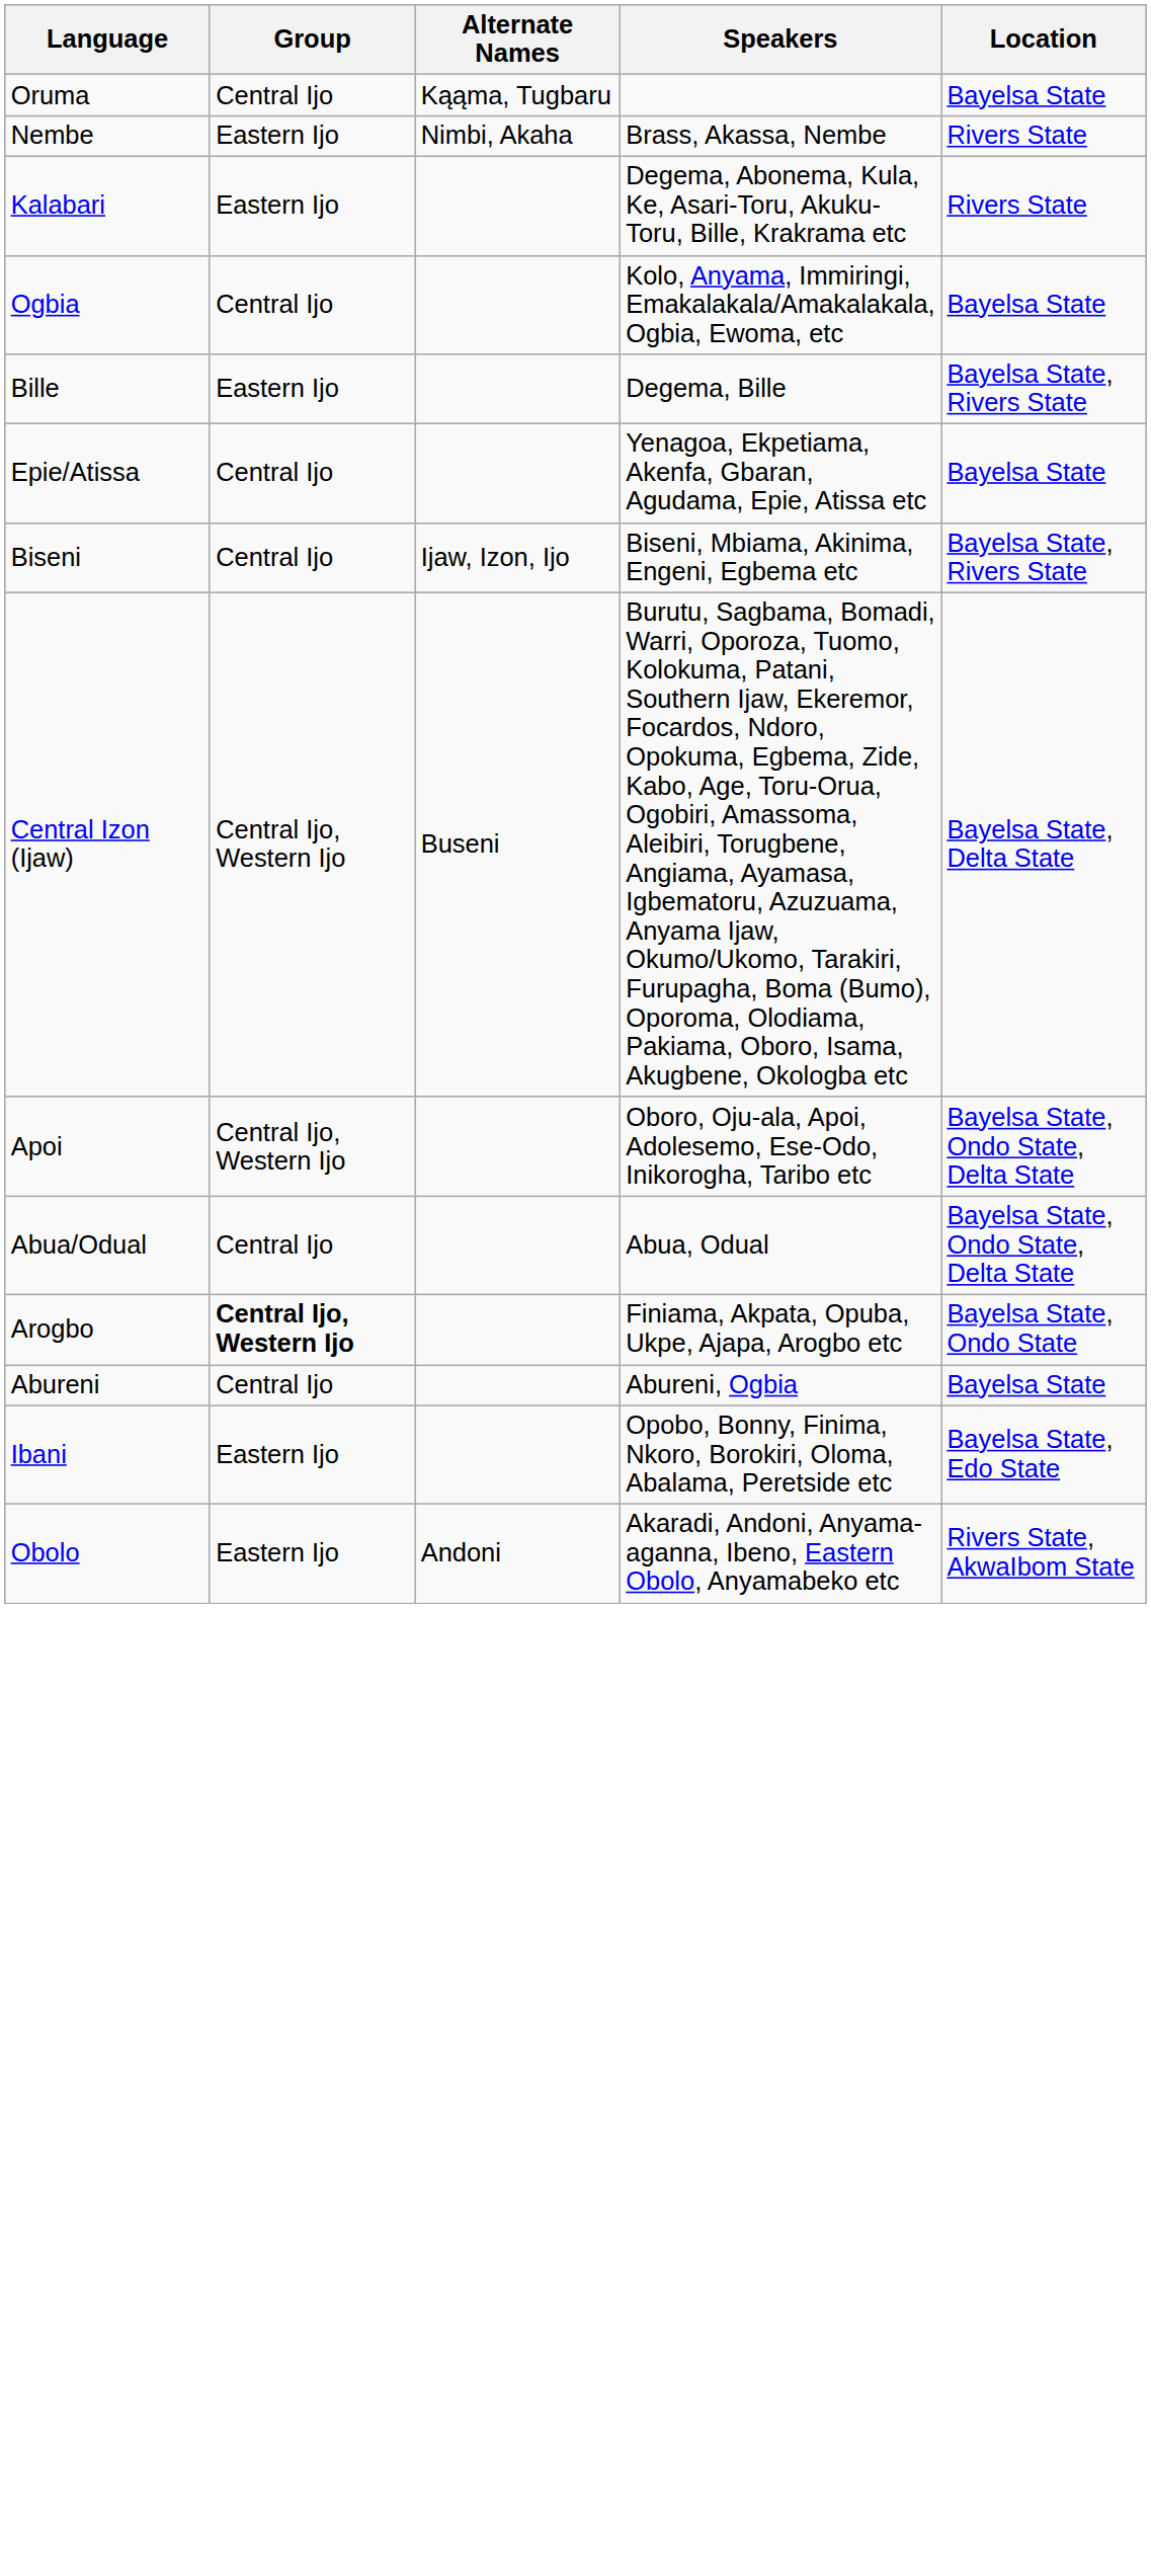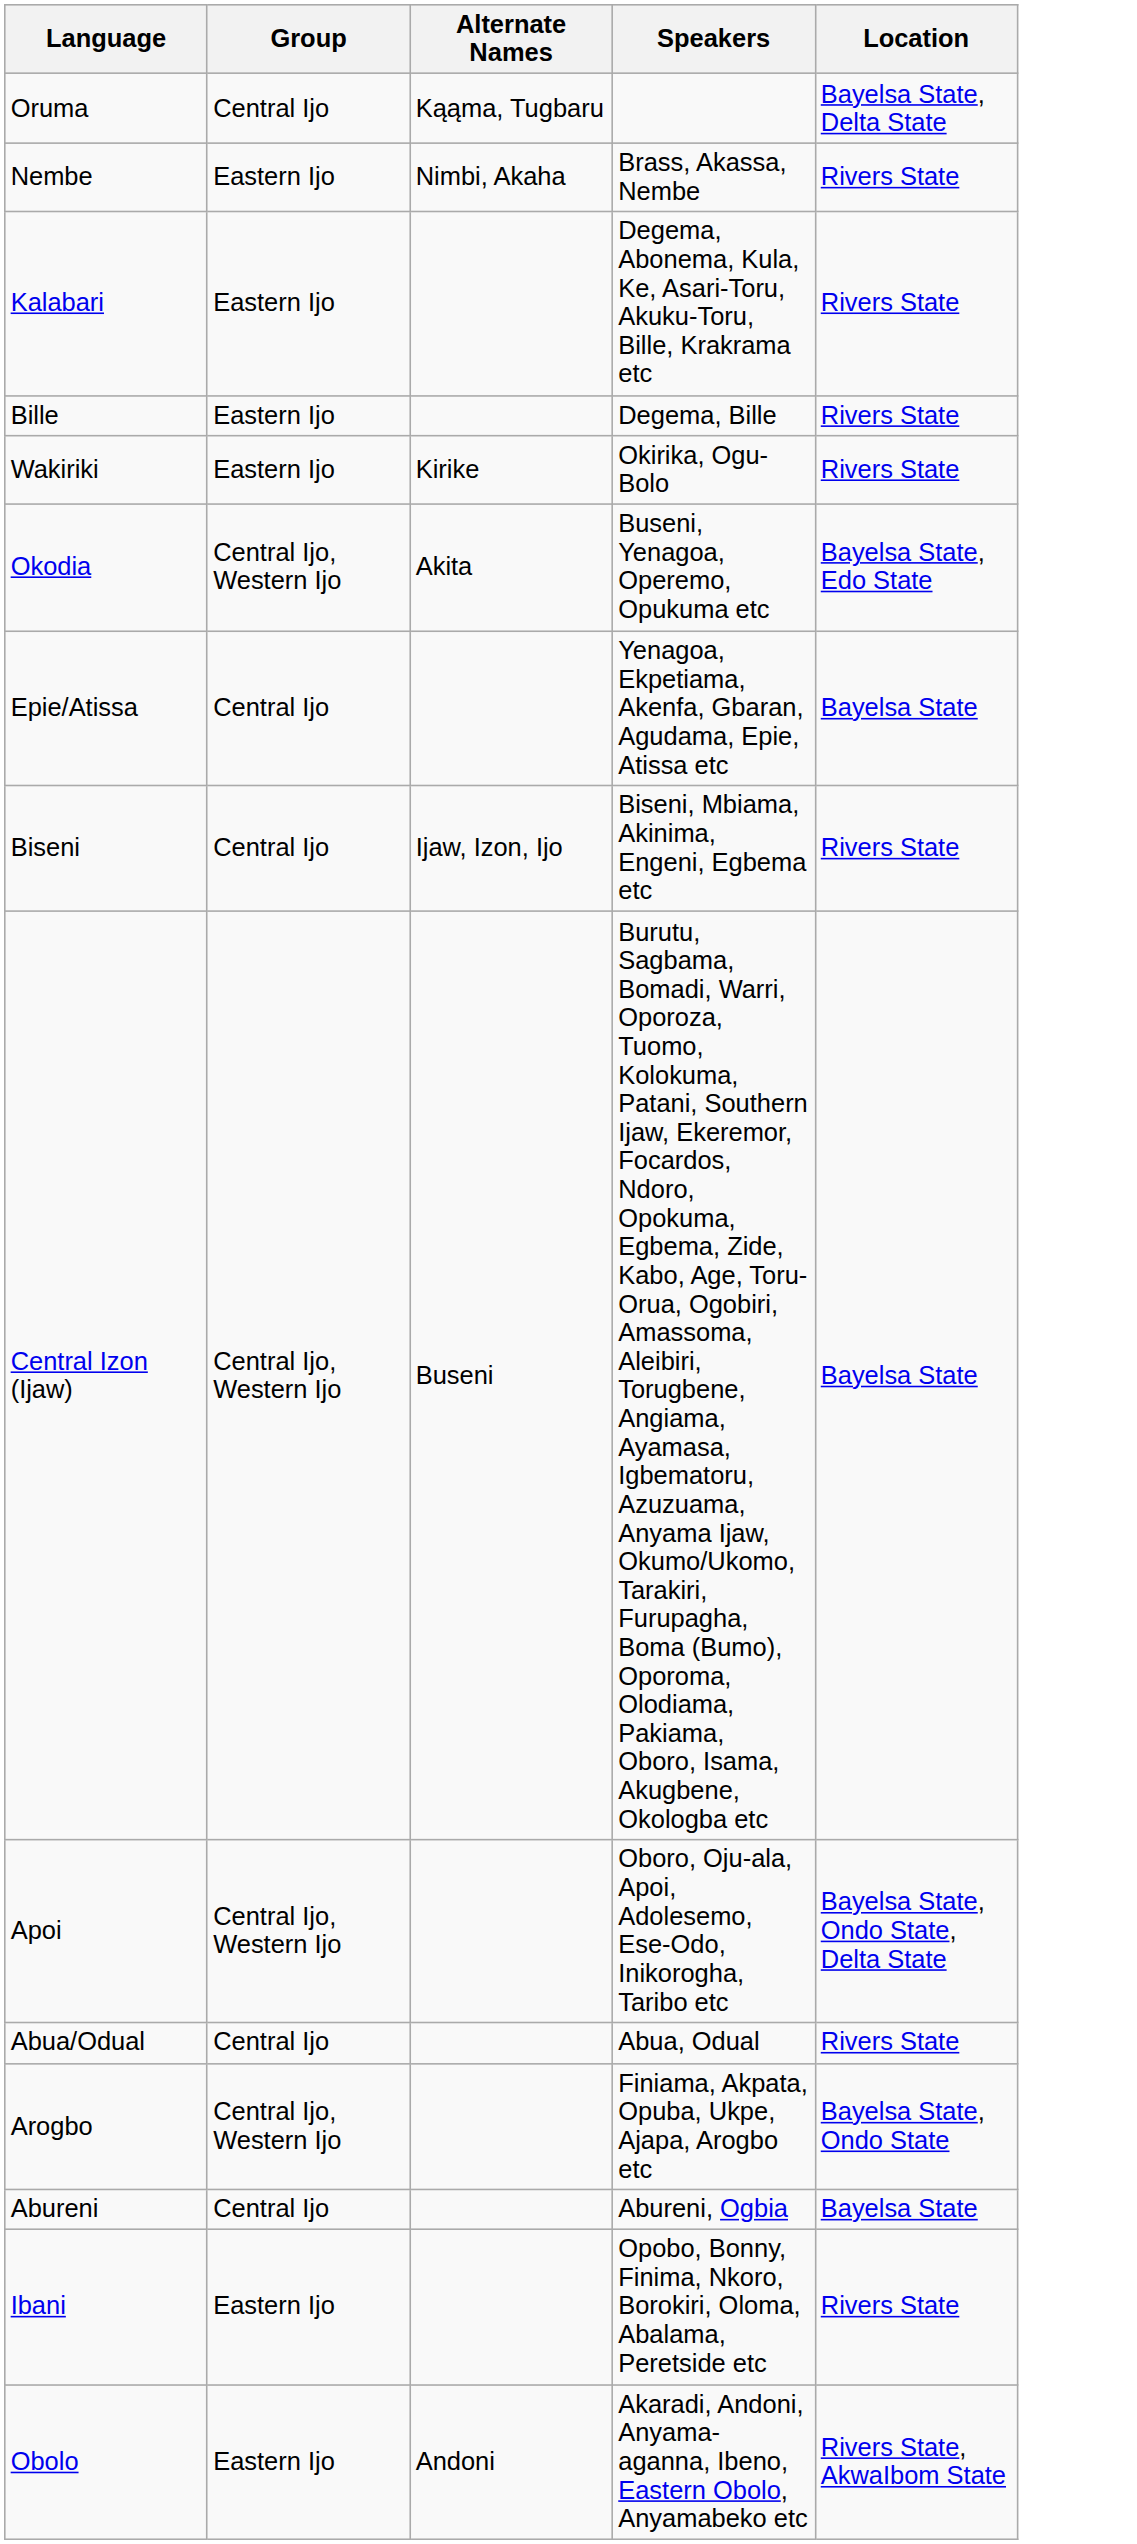Oruma | Location: Bayelsa State -> Bayelsa State, Delta State
- row: Ogbia | Central Ijo | Kolo, Anyama, Immiringi, Emakalakala/Amakalakala, Ogbia, Ewoma, etc | Bayelsa State
Bille | Location: Bayelsa State, Rivers State -> Rivers State
+ row: Wakiriki | Eastern Ijo | Kirike | Okirika, Ogu-Bolo | Rivers State
+ row: Okodia | Central Ijo, Western Ijo | Akita | Buseni, Yenagoa, Operemo, Opukuma etc | Bayelsa State, Edo State
Biseni | Location: Bayelsa State, Rivers State -> Rivers State
Central Izon (Ijaw) | Location: Bayelsa State, Delta State -> Bayelsa State
Abua/Odual | Location: Bayelsa State, Ondo State, Delta State -> Rivers State
Arogbo | Group: bold -> normal
Ibani | Location: Bayelsa State, Edo State -> Rivers State
